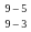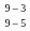rows swapped: 9 – 5 <-> 9 – 3
